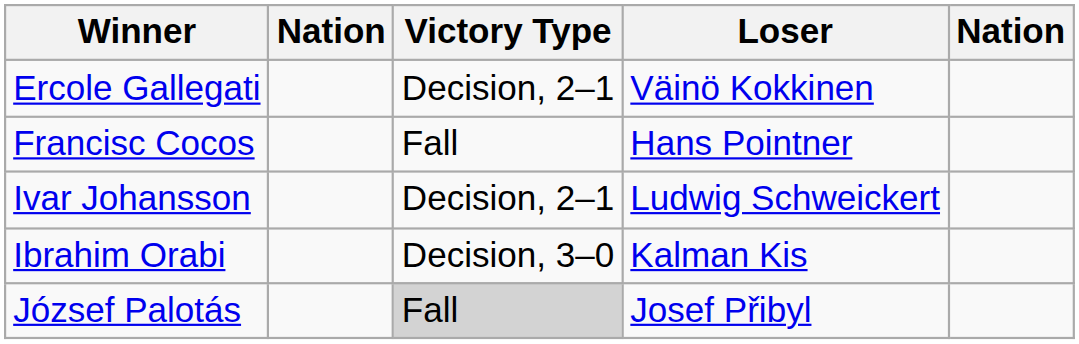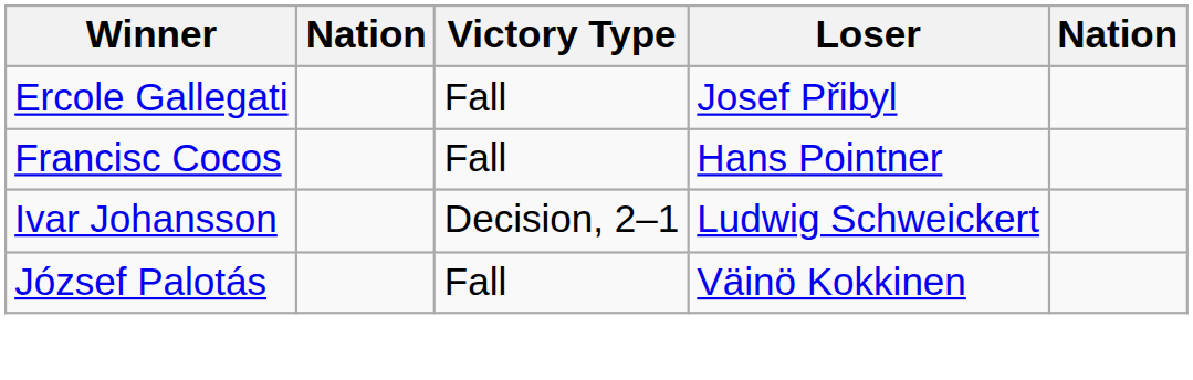Ercole Gallegati | Victory Type: Decision, 2–1 -> Fall
Ercole Gallegati | Loser: Väinö Kokkinen -> Josef Přibyl
- row: Ibrahim Orabi | Decision, 3–0 | Kalman Kis
József Palotás | Victory Type: lightgrey background -> no background
József Palotás | Loser: Josef Přibyl -> Väinö Kokkinen
